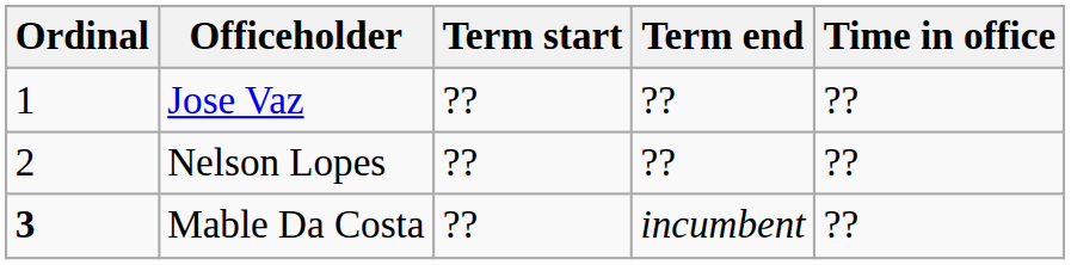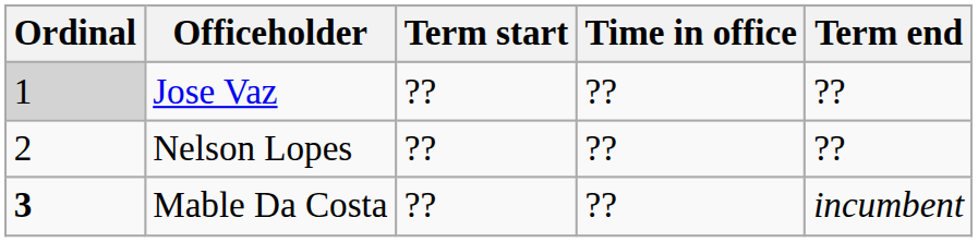columns swapped: Term end <-> Time in office
Jose Vaz | Ordinal: no background -> lightgrey background
